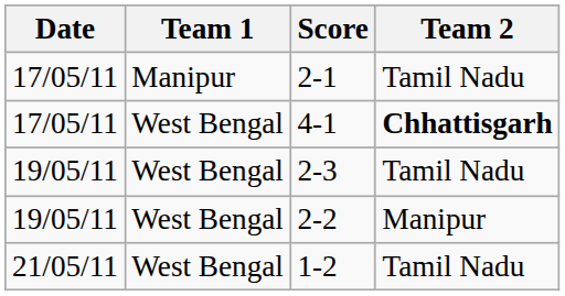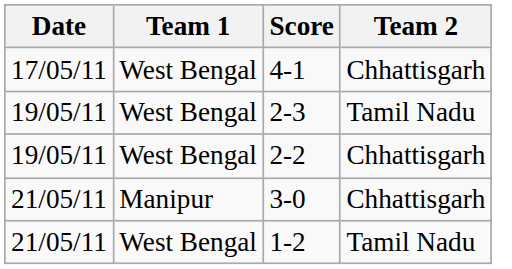- row: 17/05/11 | Manipur | 2-1 | Tamil Nadu
4-1 | Team 2: bold -> normal
2-2 | Team 2: Manipur -> Chhattisgarh
+ row: 21/05/11 | Manipur | 3-0 | Chhattisgarh
